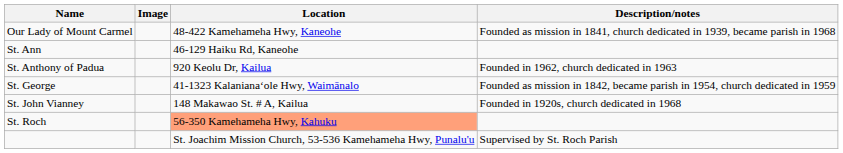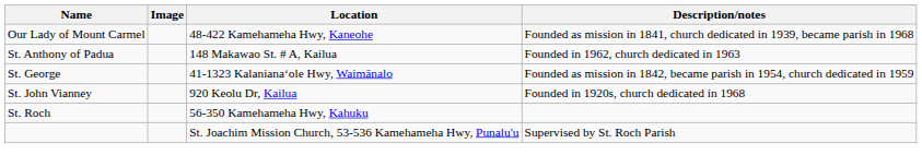- row: St. Ann | 46-129 Haiku Rd, Kaneohe
St. Anthony of Padua | Location: 920 Keolu Dr, Kailua -> 148 Makawao St. # A, Kailua
St. John Vianney | Location: 148 Makawao St. # A, Kailua -> 920 Keolu Dr, Kailua
St. Roch | Location: lightsalmon background -> no background
